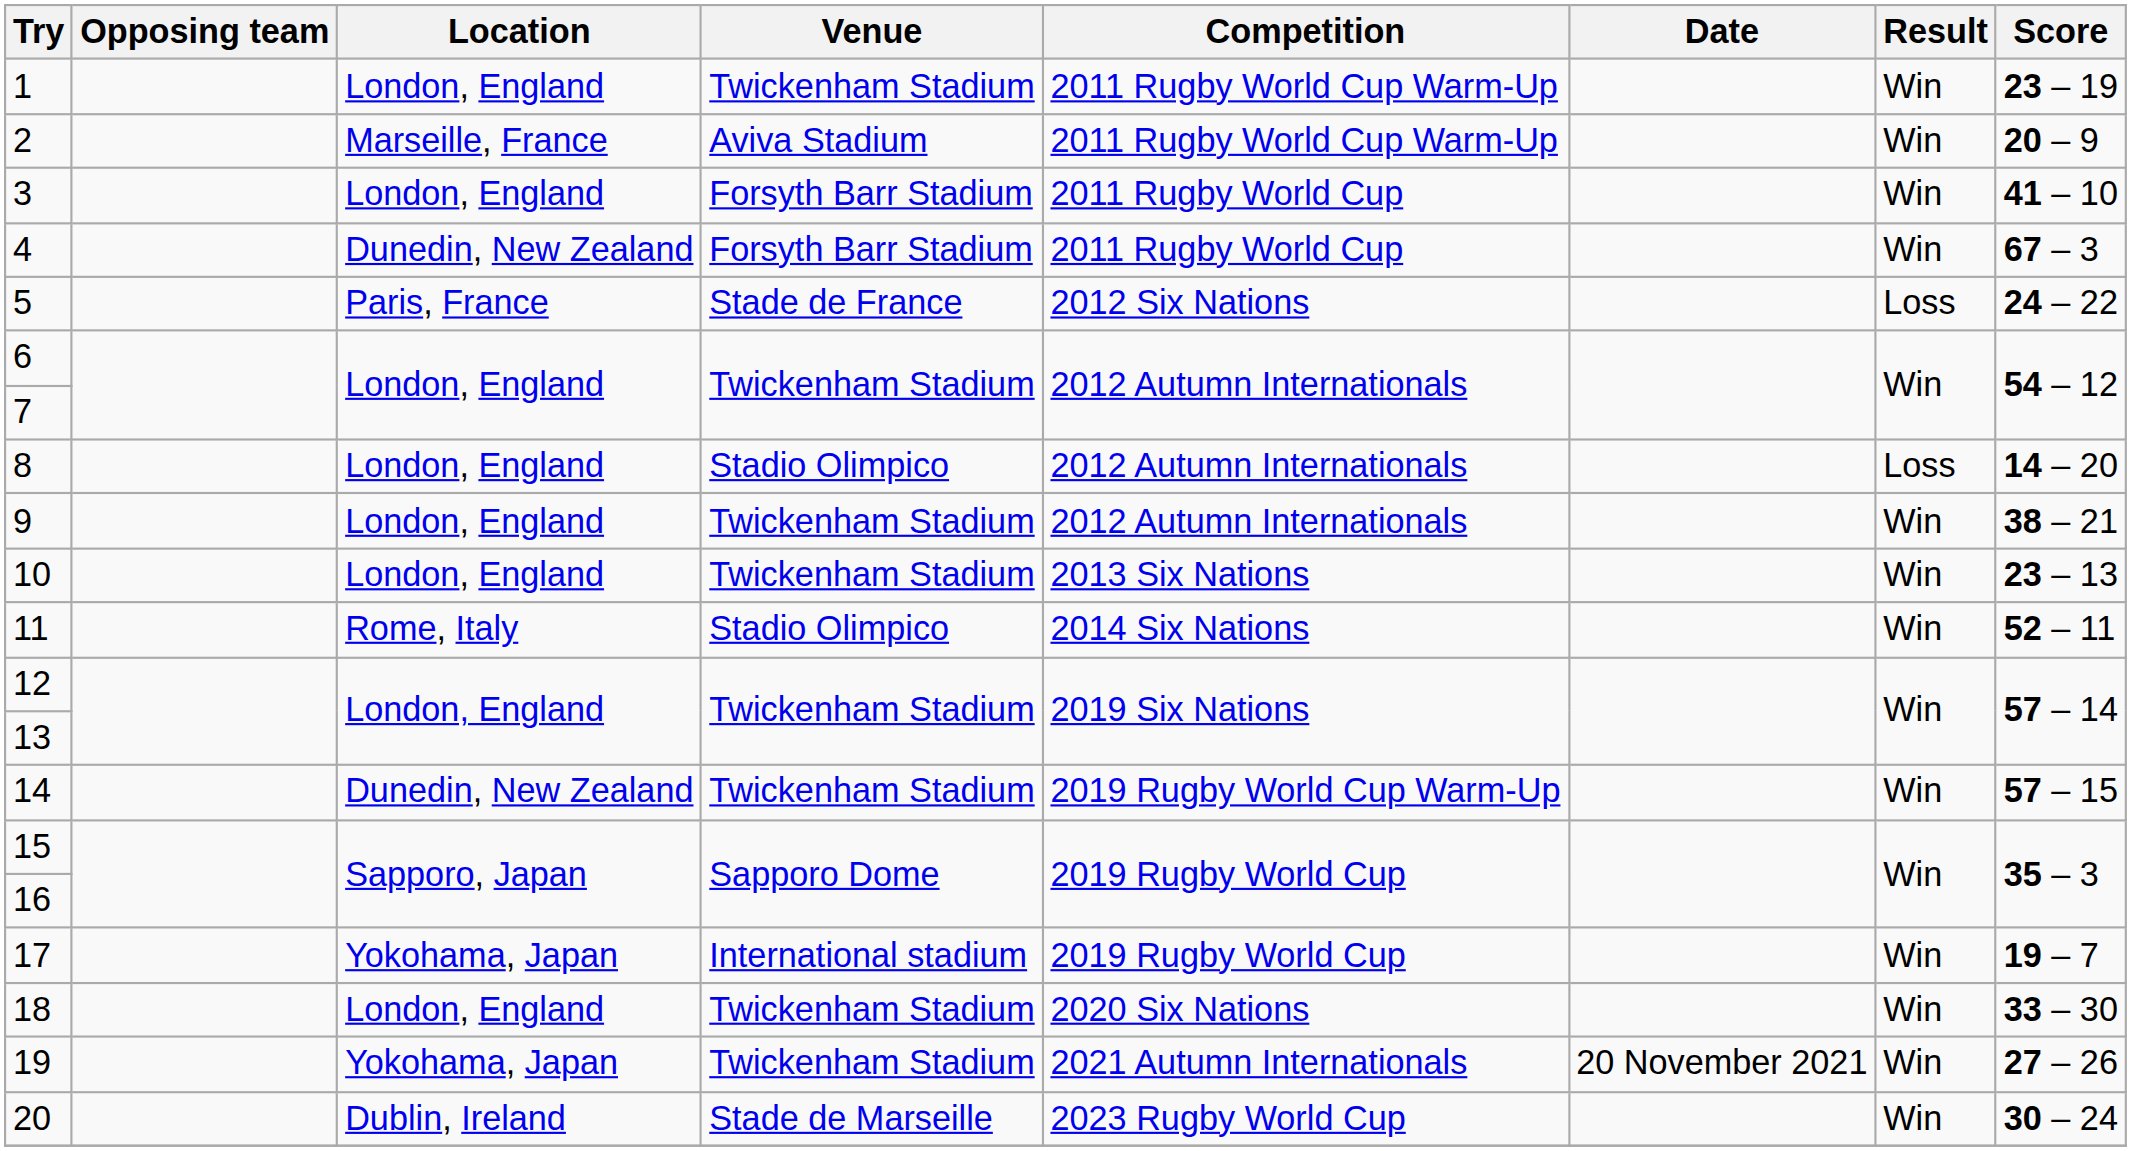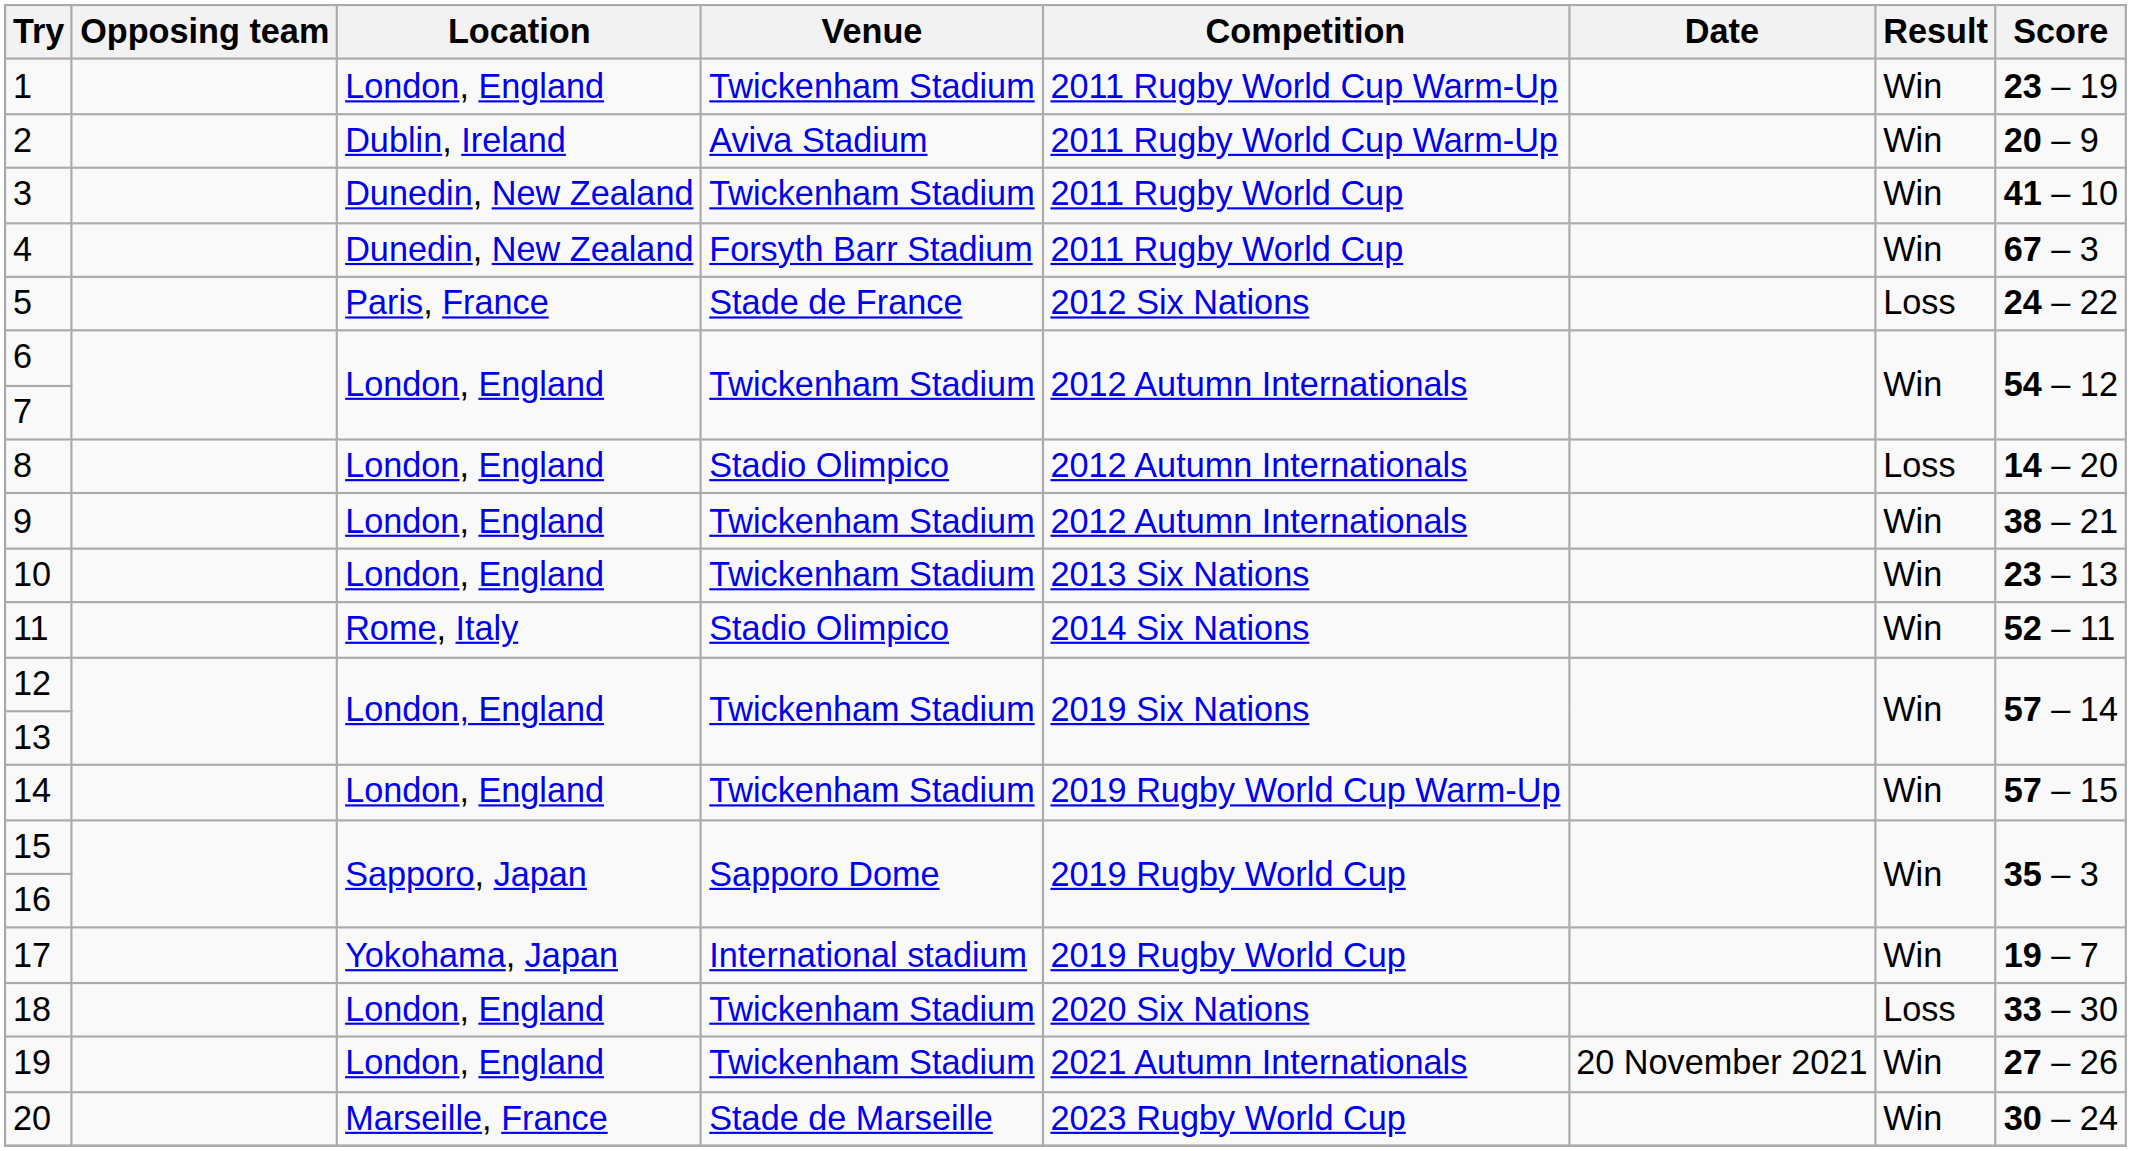2 | Location: Marseille, France -> Dublin, Ireland
3 | Location: London, England -> Dunedin, New Zealand
3 | Venue: Forsyth Barr Stadium -> Twickenham Stadium
14 | Location: Dunedin, New Zealand -> London, England
18 | Result: Win -> Loss
19 | Location: Yokohama, Japan -> London, England
20 | Location: Dublin, Ireland -> Marseille, France
